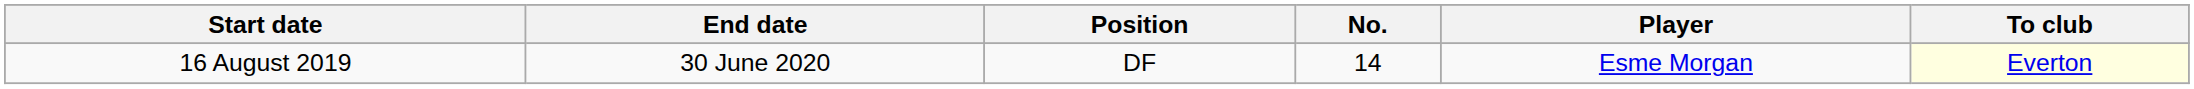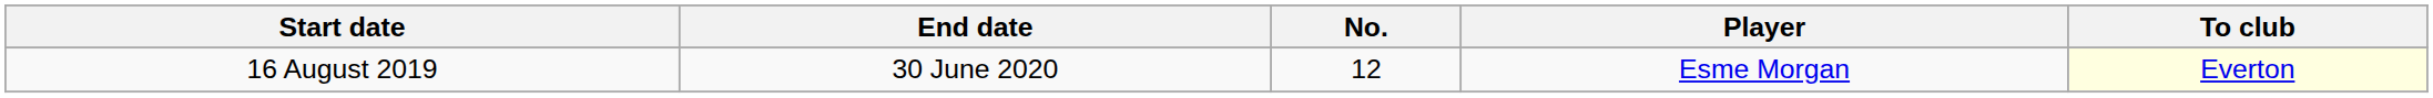- column: Position | DF
16 August 2019 | No.: 14 -> 12
